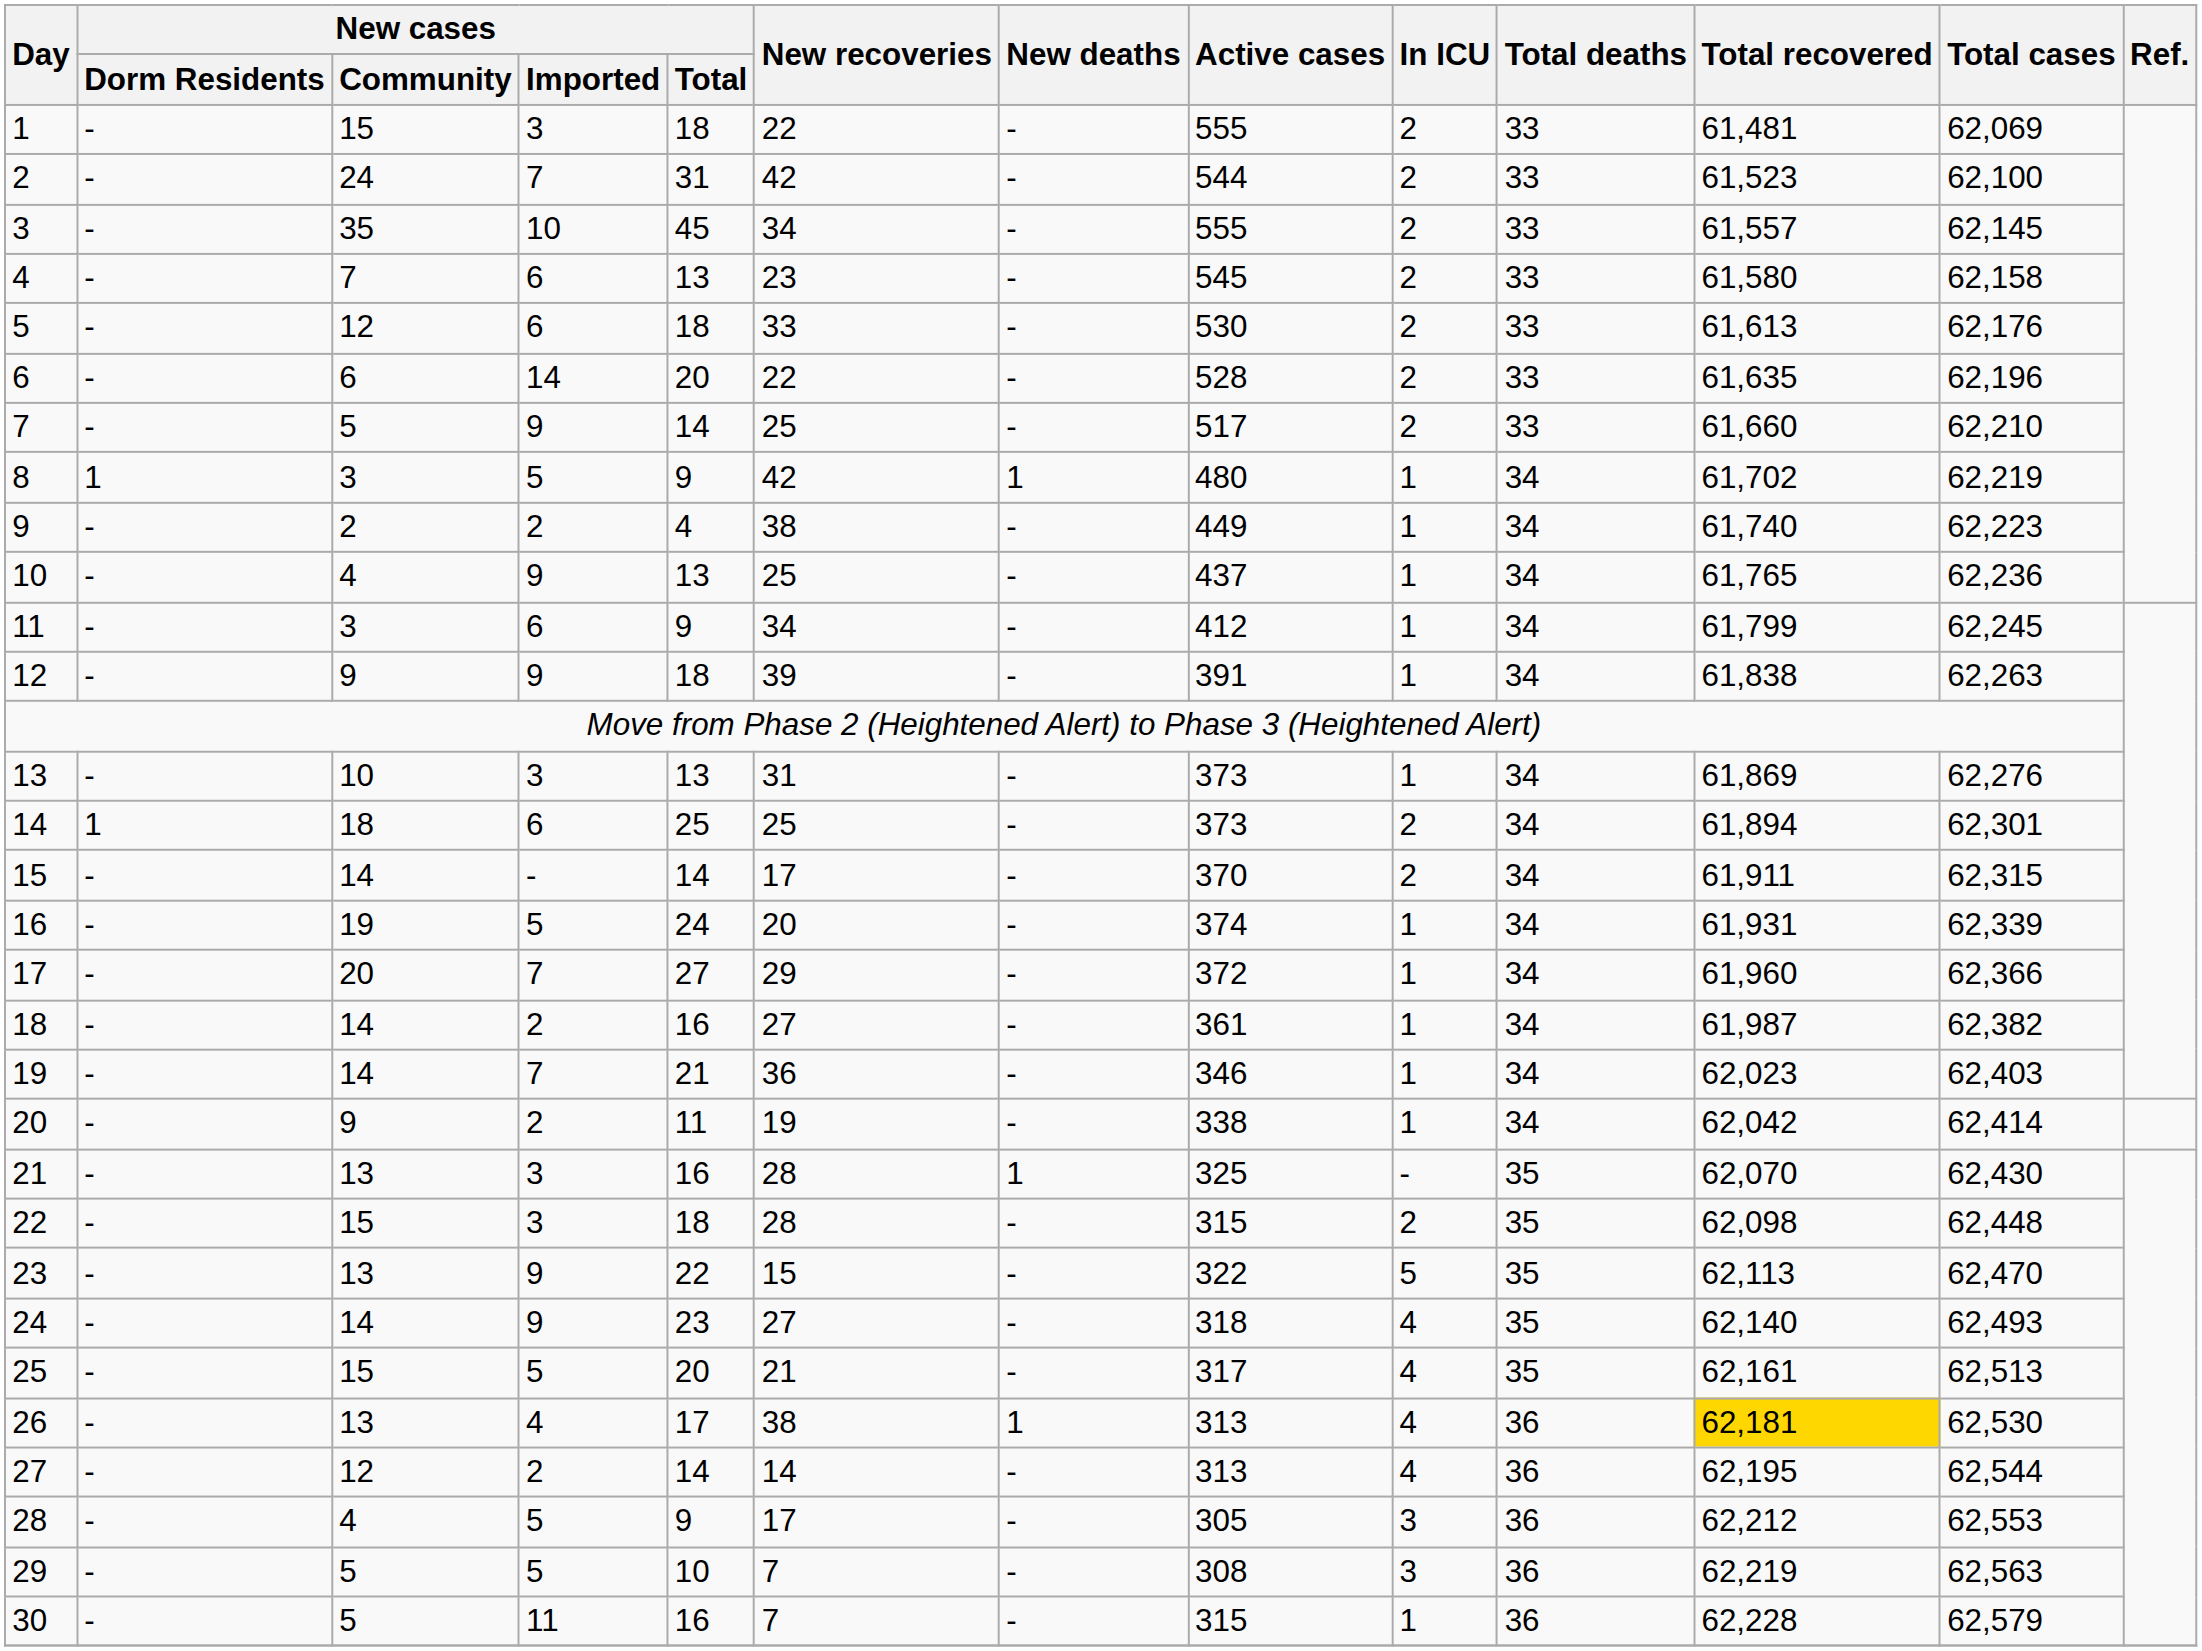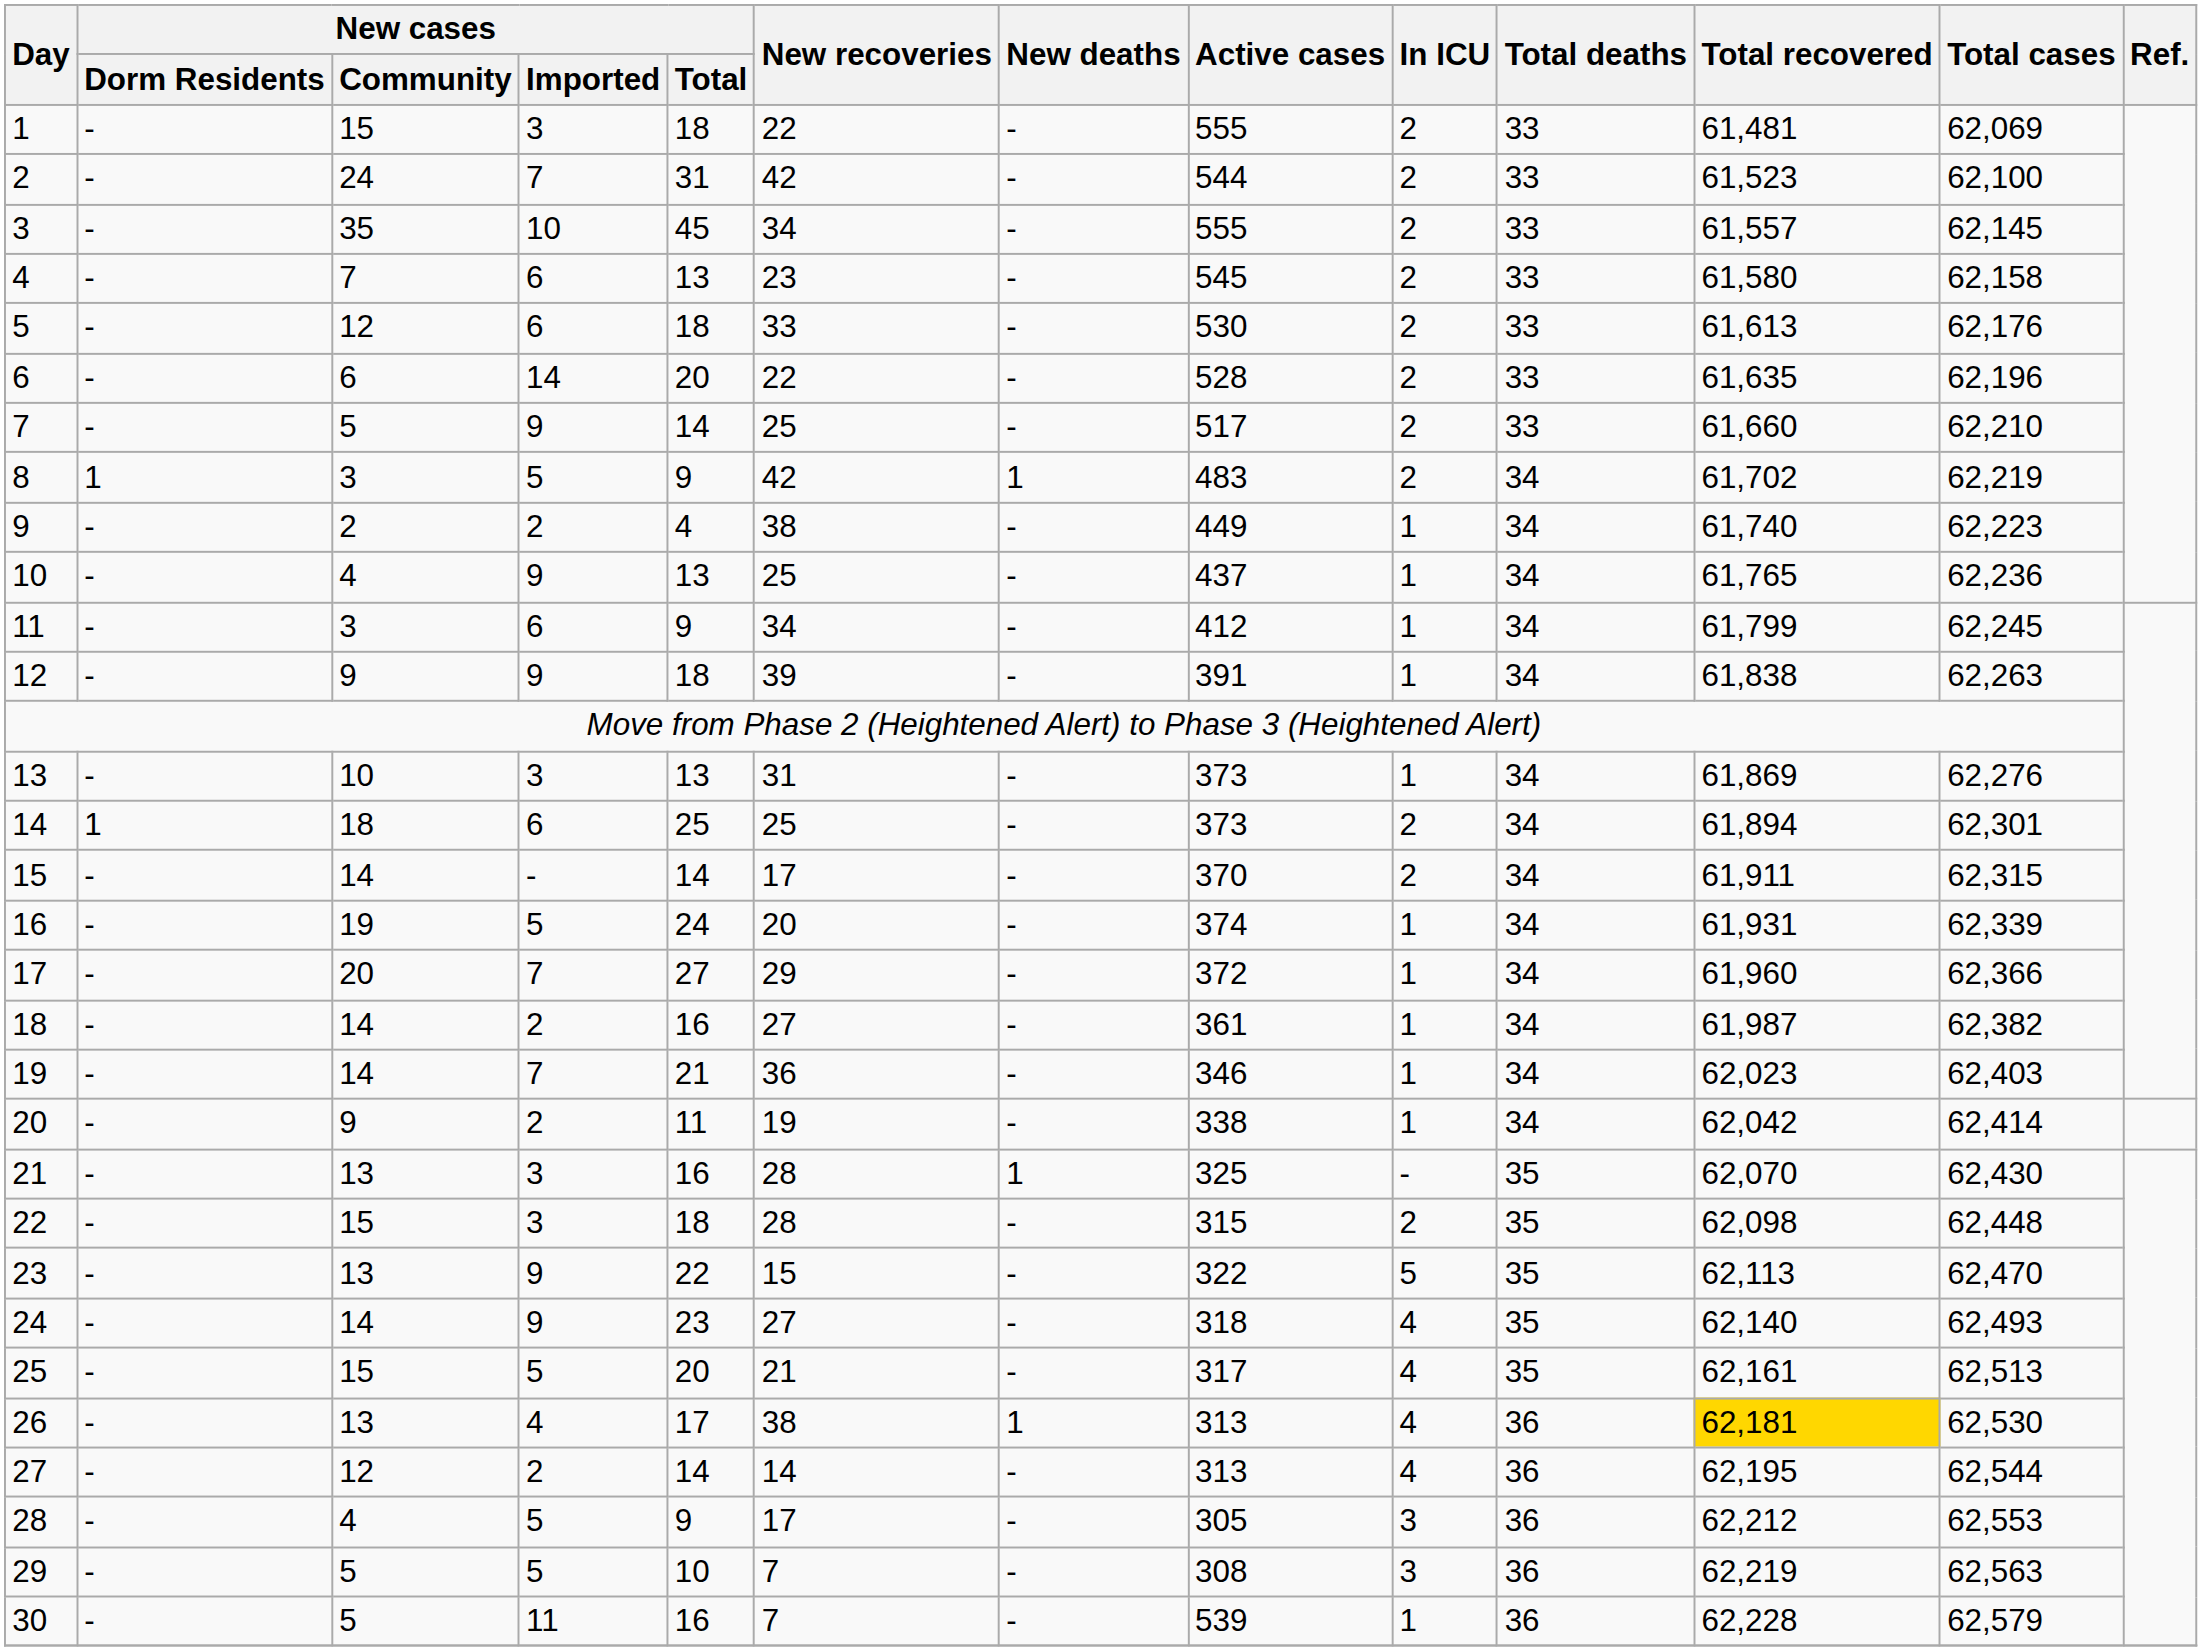8 | Active cases: 480 -> 483
8 | In ICU: 1 -> 2
30 | Active cases: 315 -> 539
